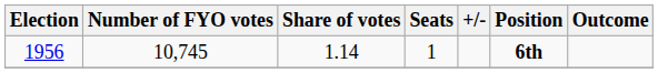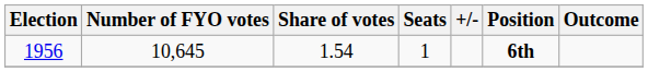1956 | Number of FYO votes: 10,745 -> 10,645
1956 | Share of votes: 1.14 -> 1.54
